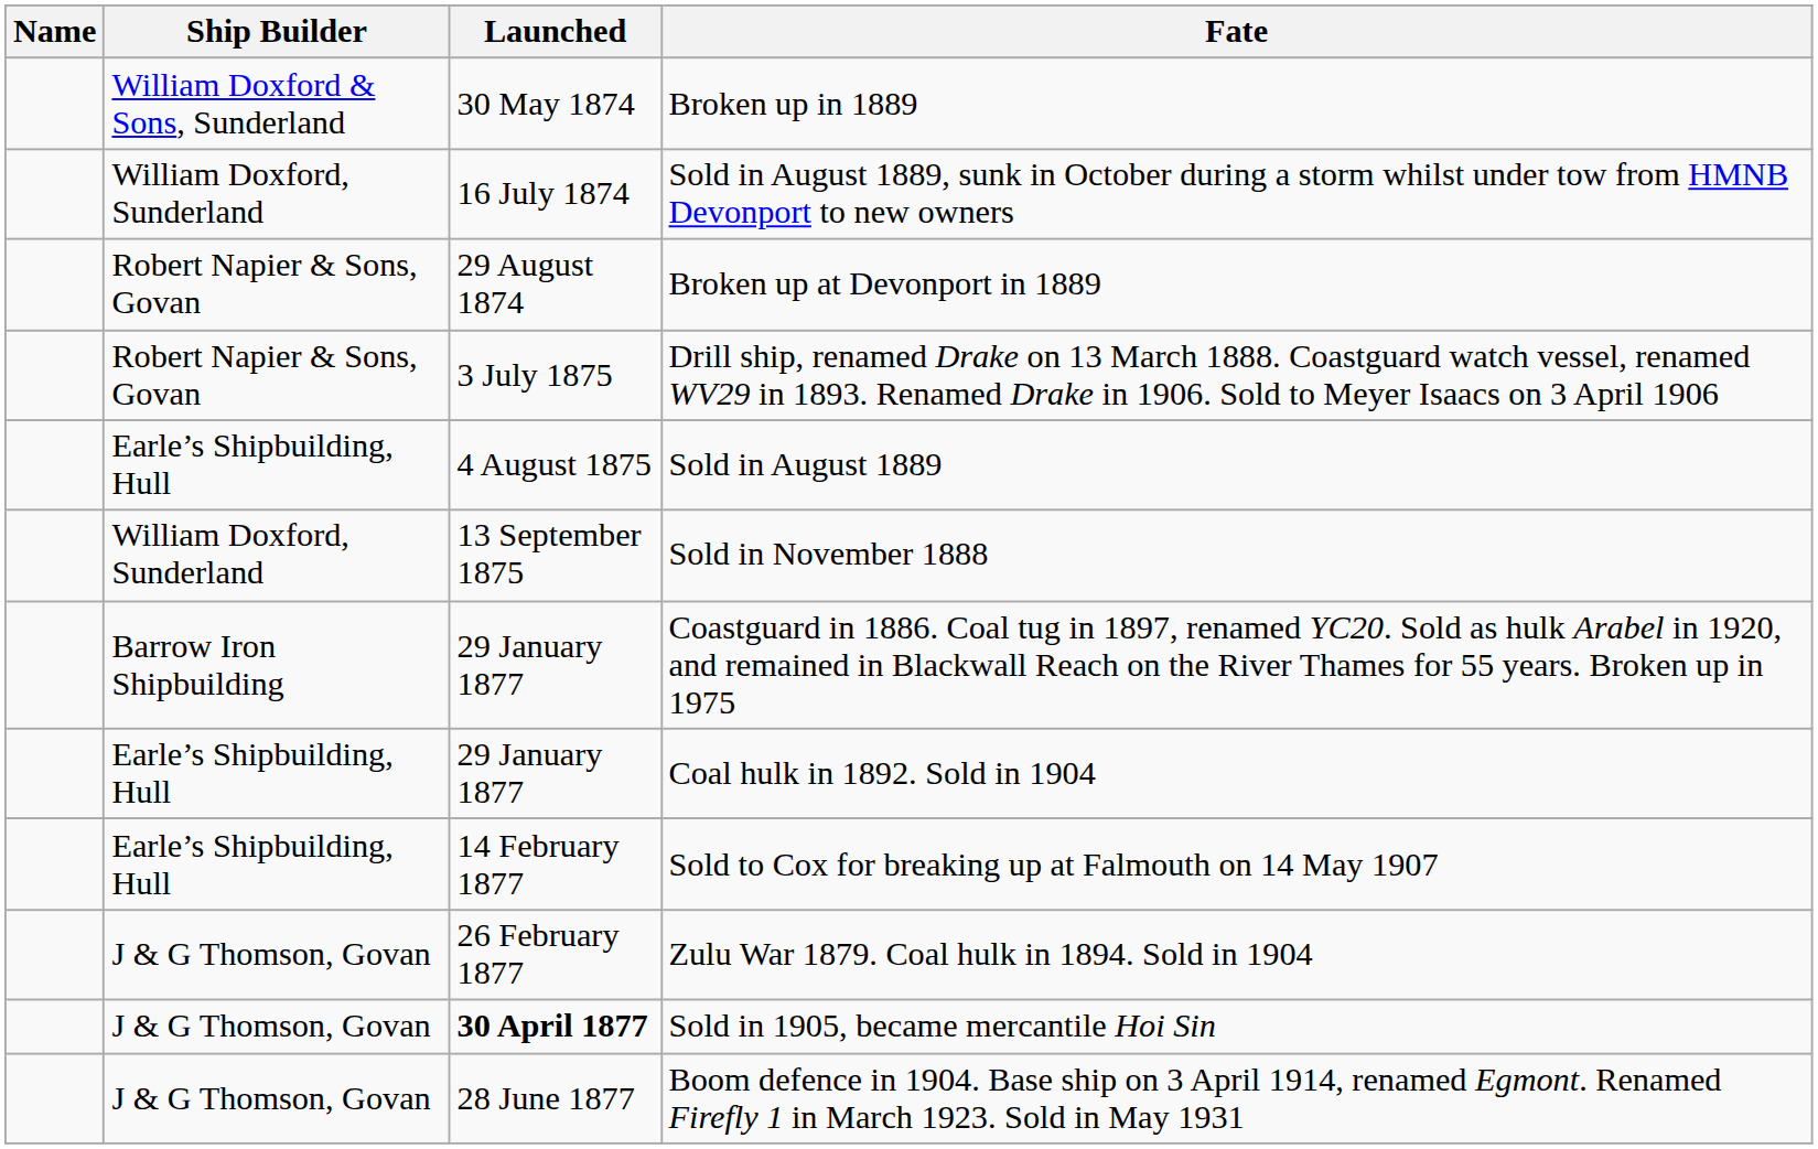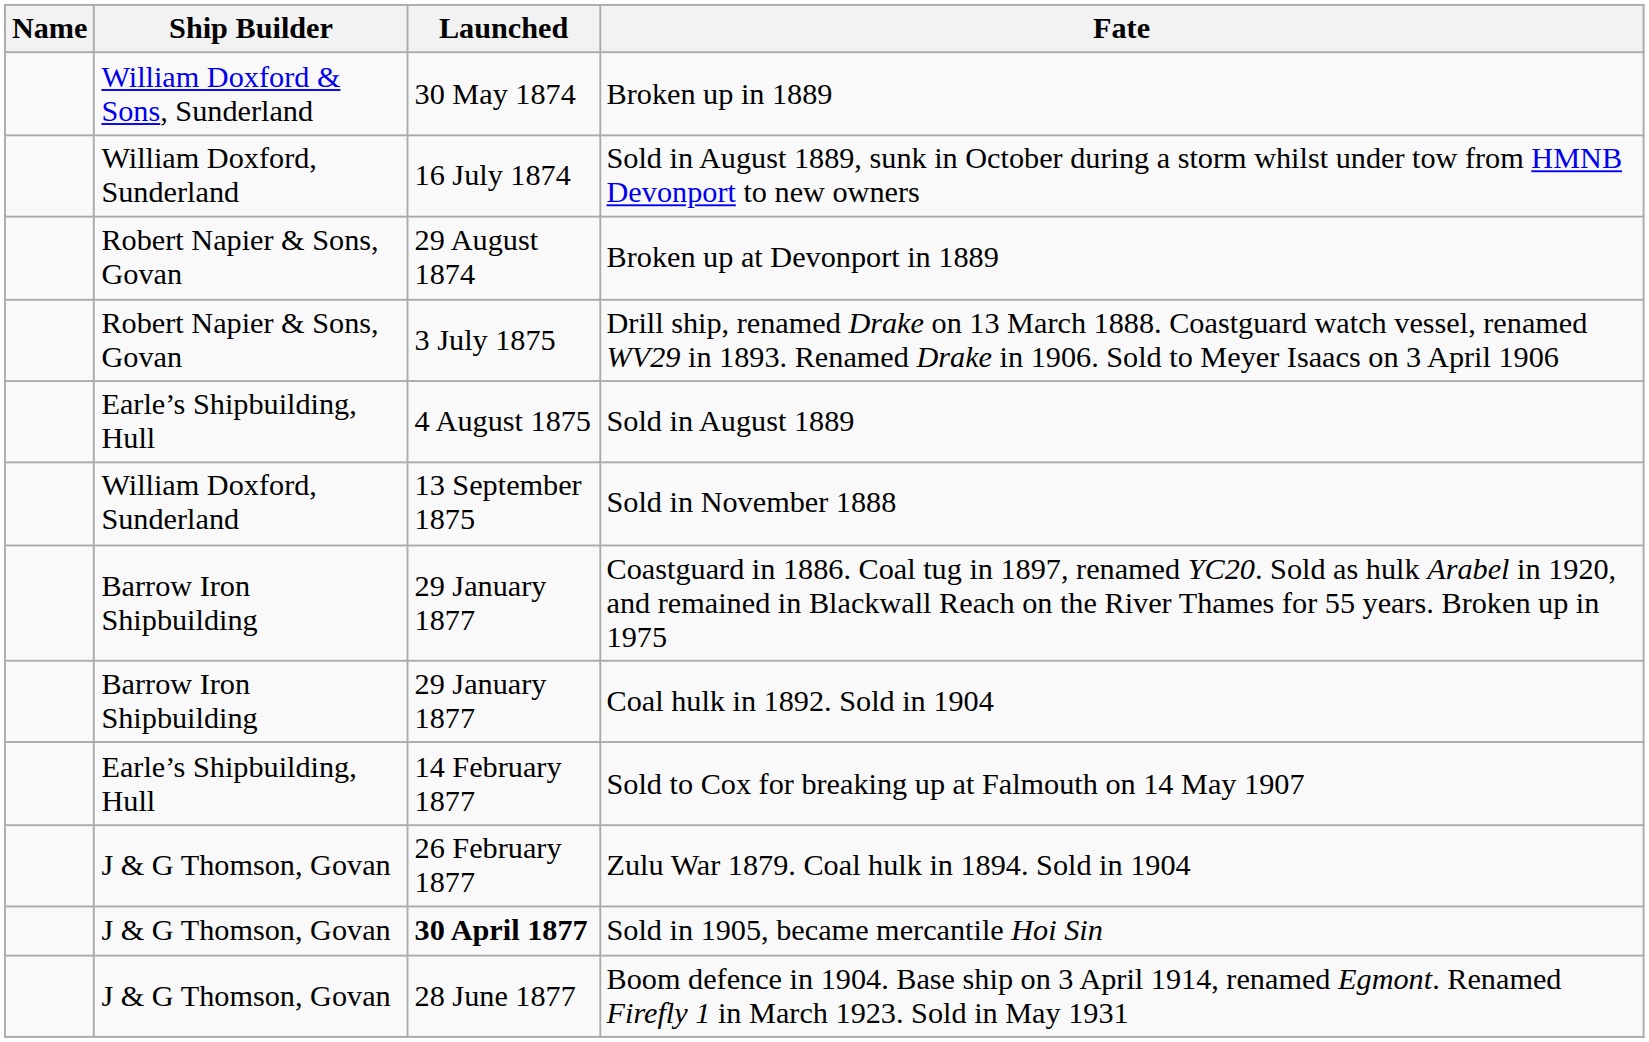Coal hulk in 1892. Sold in 1904 | Ship Builder: Earle’s Shipbuilding, Hull -> Barrow Iron Shipbuilding
